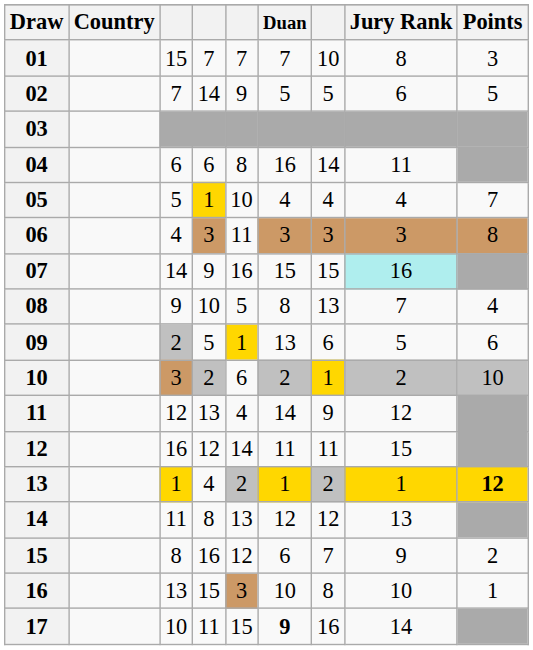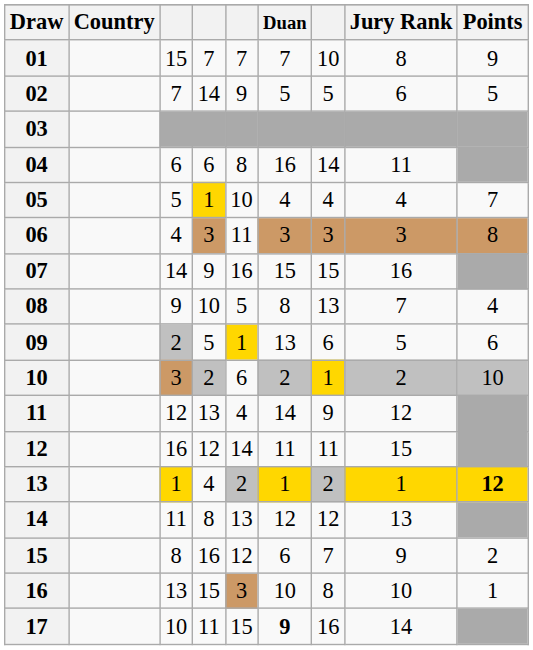01 | Points: 3 -> 9
07 | Jury Rank: paleturquoise background -> no background
